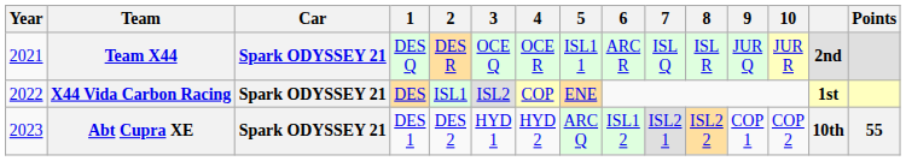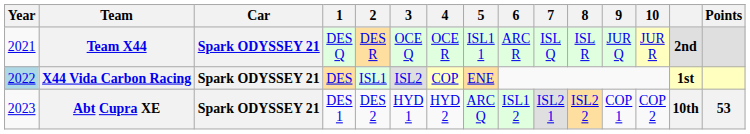X44 Vida Carbon Racing | Year: no background -> lightblue background
Abt Cupra XE | Points: 55 -> 53
